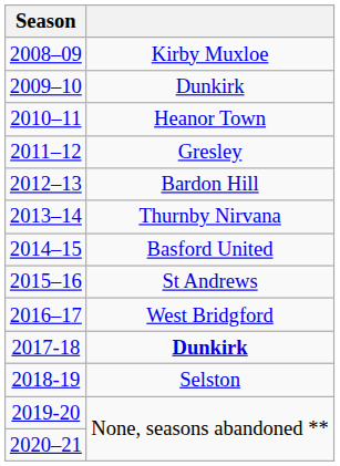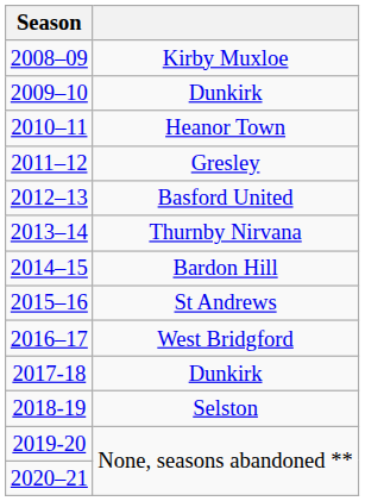2012–13 | column 2: Bardon Hill -> Basford United
2014–15 | column 2: Basford United -> Bardon Hill
2017-18 | column 2: bold -> normal
